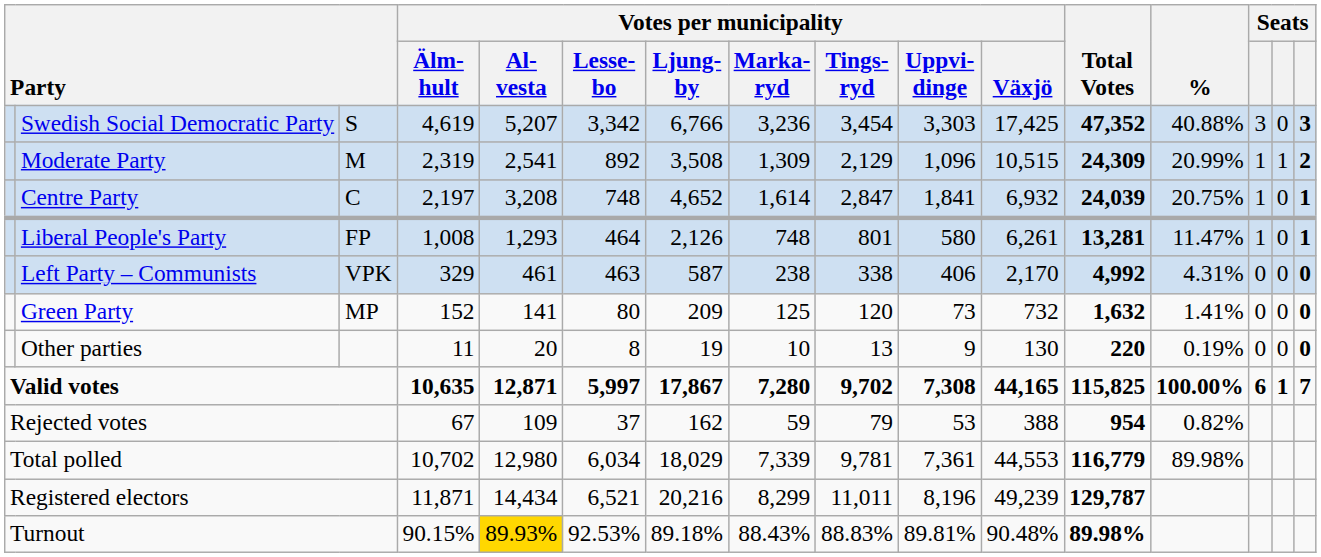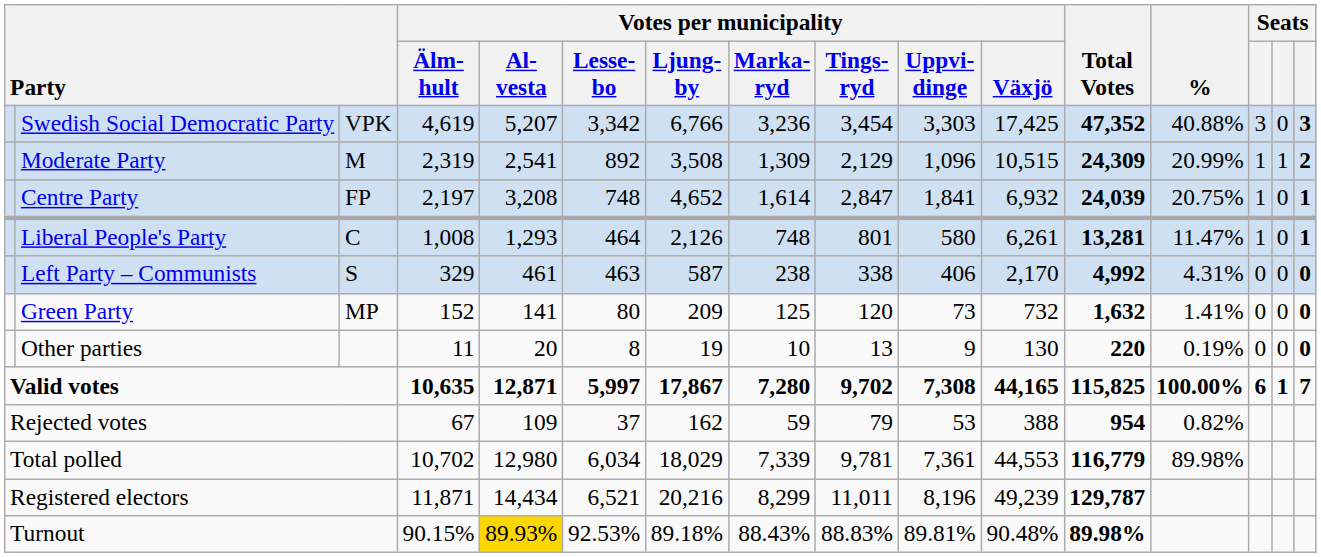Swedish Social Democratic Party | column 3: S -> VPK
Centre Party | column 3: C -> FP
Liberal People's Party | column 3: FP -> C
Left Party – Communists | column 3: VPK -> S
